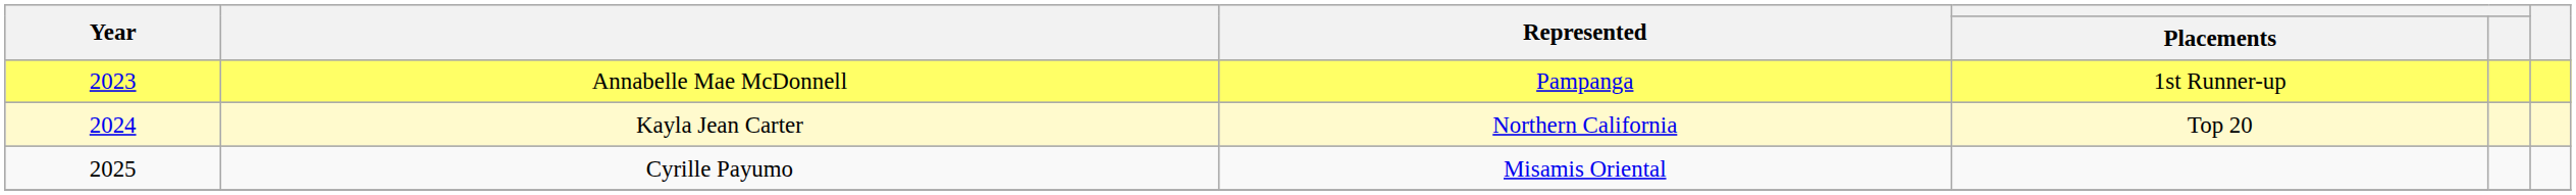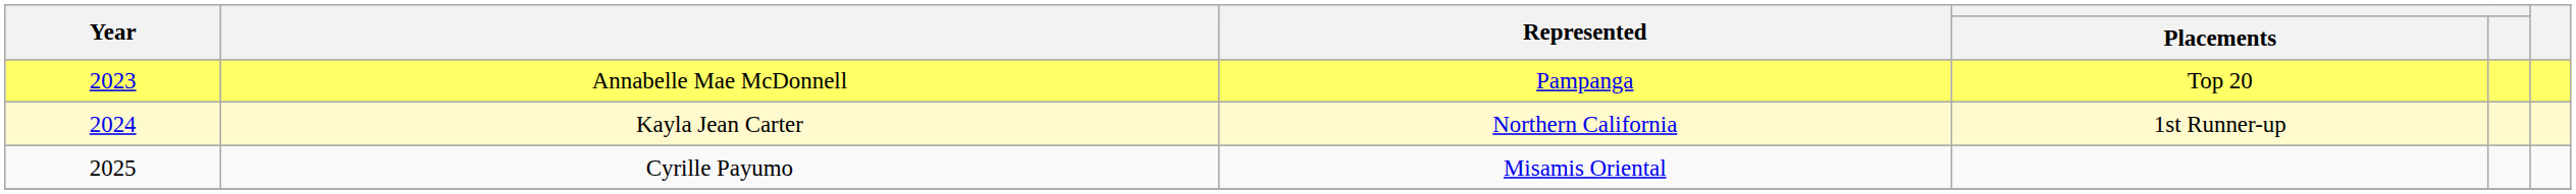Annabelle Mae McDonnell | Placements: 1st Runner-up -> Top 20
Kayla Jean Carter | Placements: Top 20 -> 1st Runner-up
